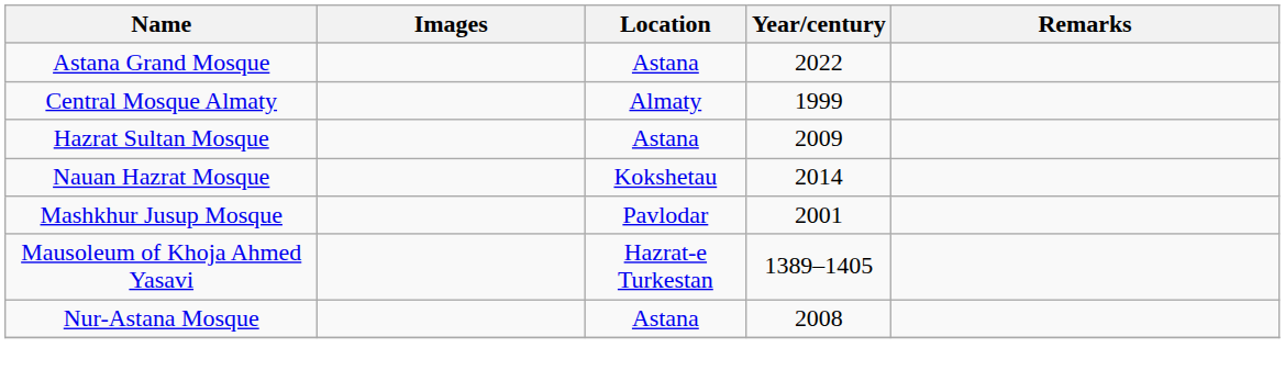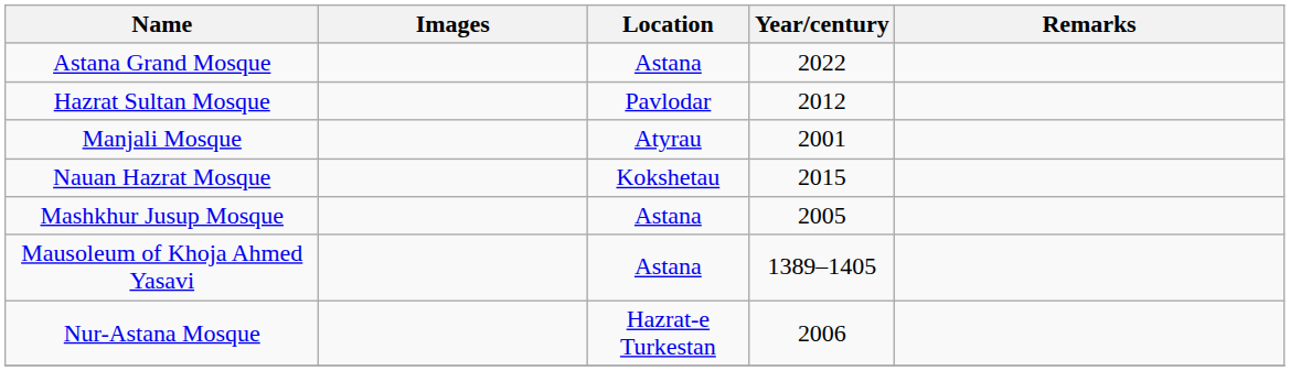- row: Central Mosque Almaty | Almaty | 1999
Hazrat Sultan Mosque | Location: Astana -> Pavlodar
Hazrat Sultan Mosque | Year/century: 2009 -> 2012
+ row: Manjali Mosque | Atyrau | 2001
Nauan Hazrat Mosque | Year/century: 2014 -> 2015
Mashkhur Jusup Mosque | Location: Pavlodar -> Astana
Mashkhur Jusup Mosque | Year/century: 2001 -> 2005
Mausoleum of Khoja Ahmed Yasavi | Location: Hazrat-e Turkestan -> Astana
Nur-Astana Mosque | Location: Astana -> Hazrat-e Turkestan
Nur-Astana Mosque | Year/century: 2008 -> 2006
